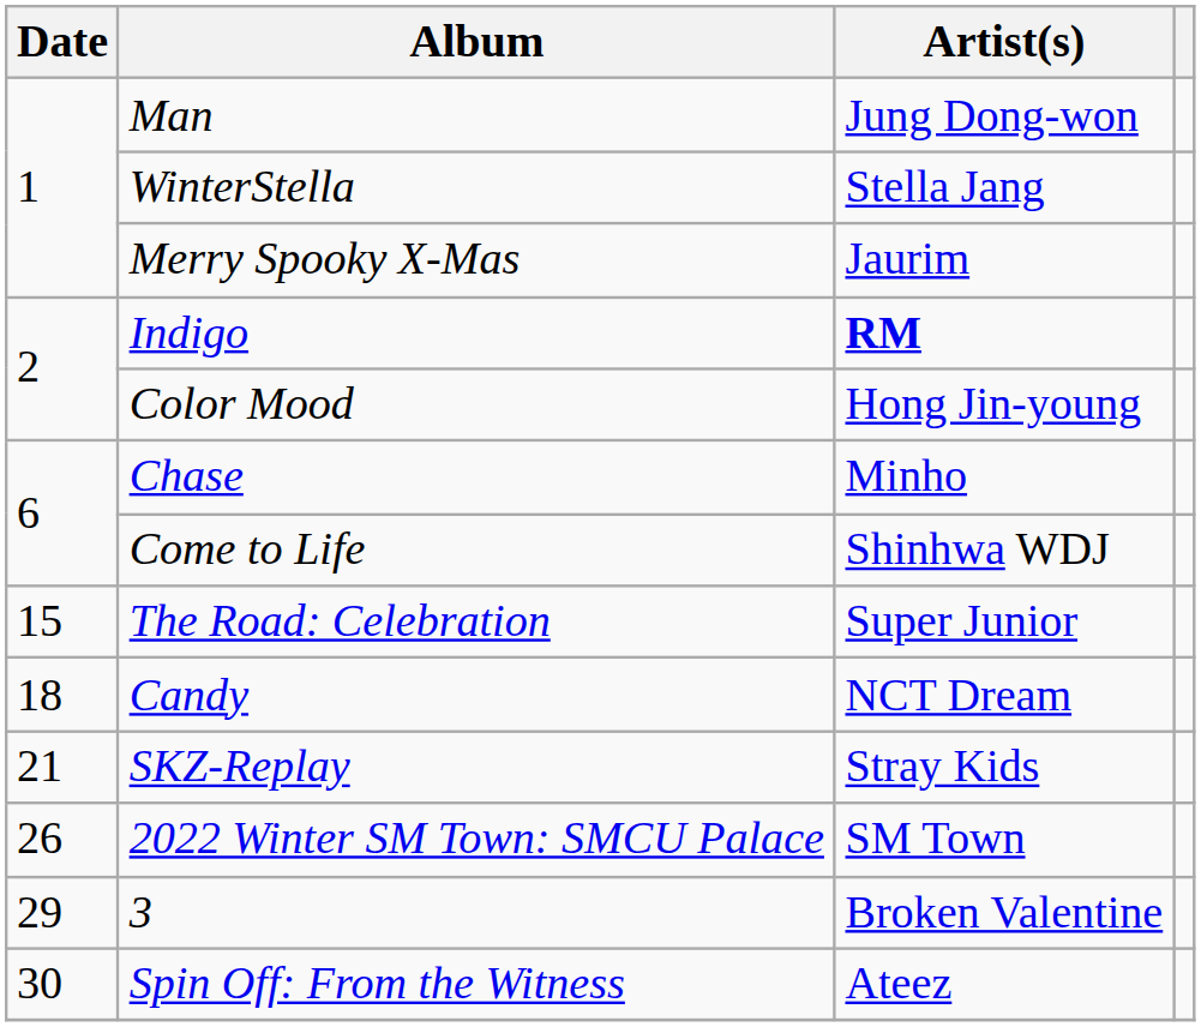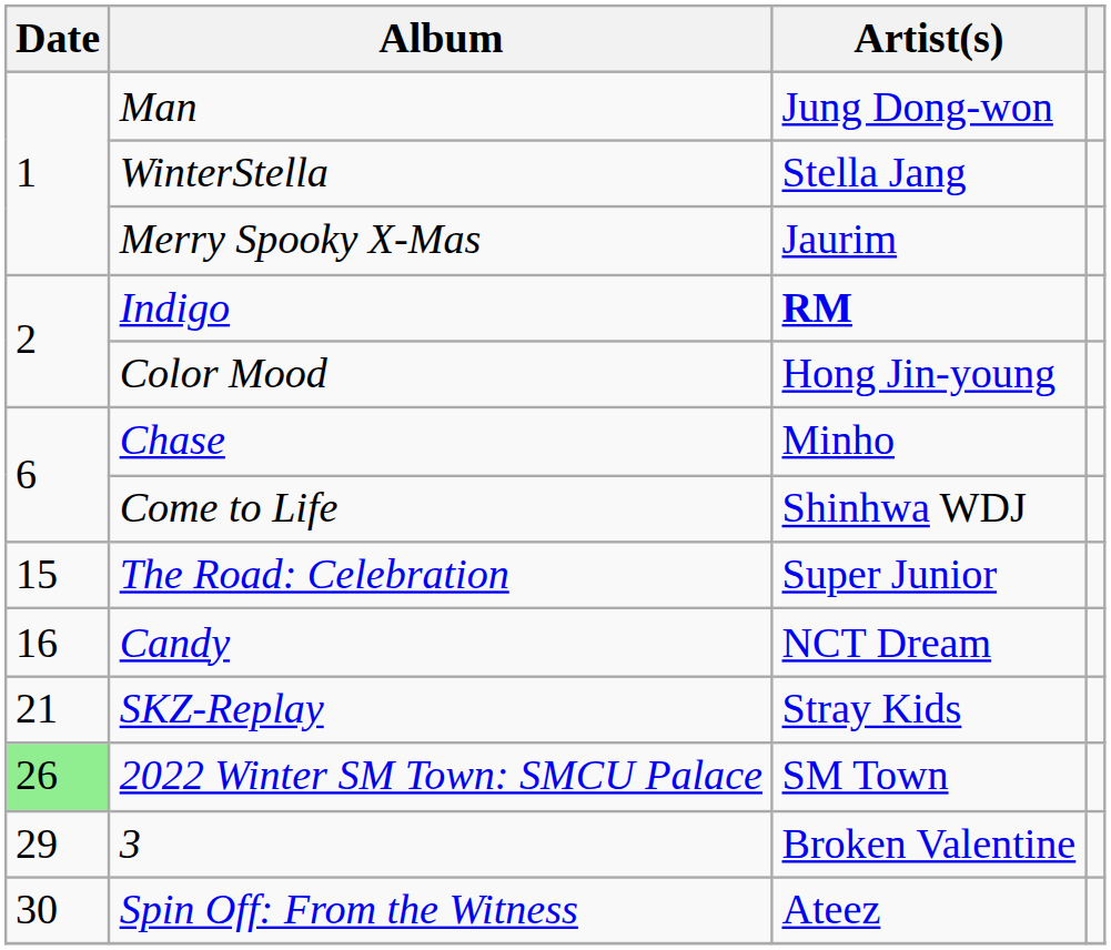Candy | Date: 18 -> 16
2022 Winter SM Town: SMCU Palace | Date: no background -> lightgreen background
